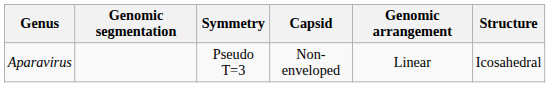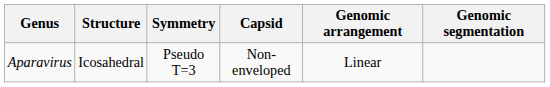columns swapped: Structure <-> Genomic segmentation
